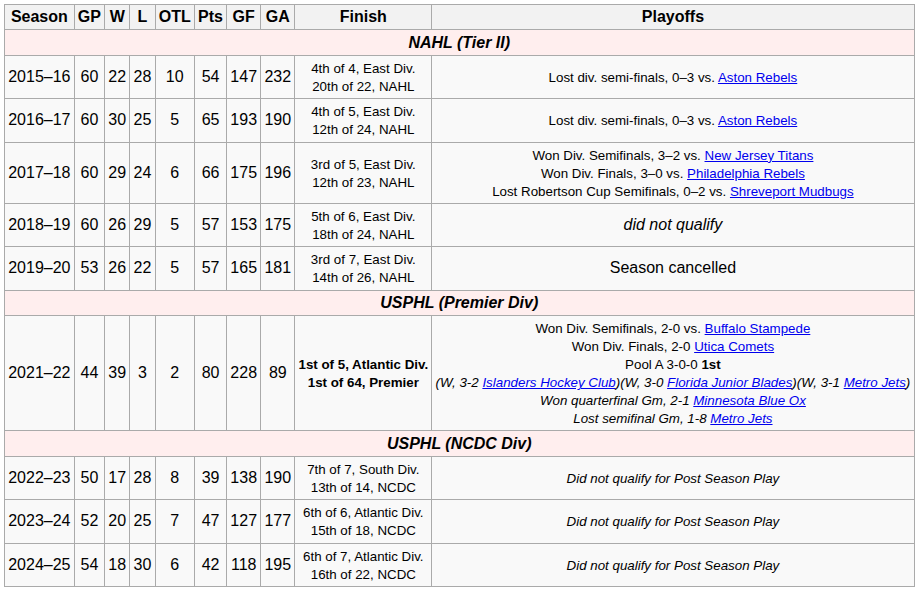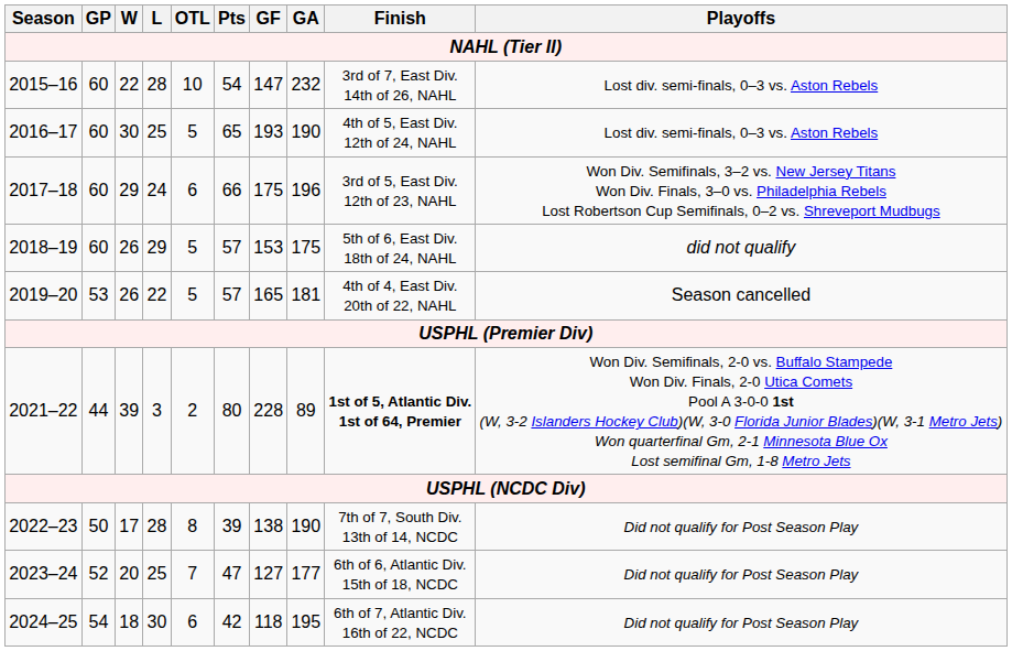2015–16 | Finish: 4th of 4, East Div. 20th of 22, NAHL -> 3rd of 7, East Div. 14th of 26, NAHL
2019–20 | Finish: 3rd of 7, East Div. 14th of 26, NAHL -> 4th of 4, East Div. 20th of 22, NAHL
